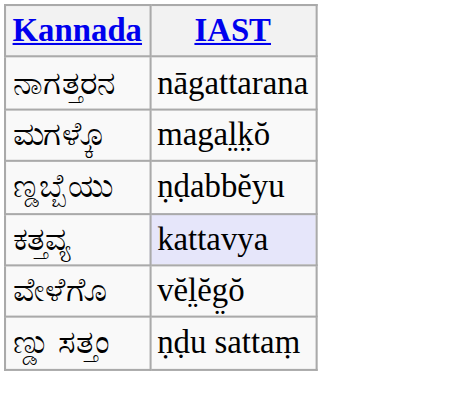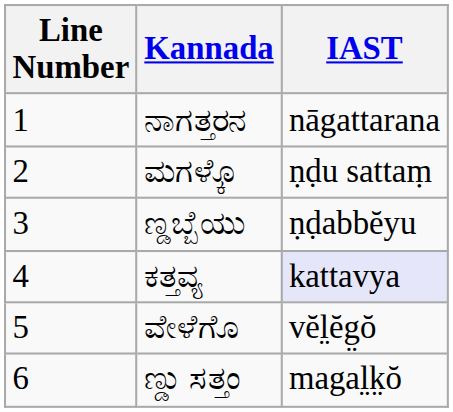+ column: Line Number | 1 | 2 | 3 | 4 | 5 | 6
ಮಗಳ್ಕೊ | IAST: magal̤k̤ŏ -> ṇḍu sattaṃ
ಣ್ಡು ಸತ್ತಂ | IAST: ṇḍu sattaṃ -> magal̤k̤ŏ
